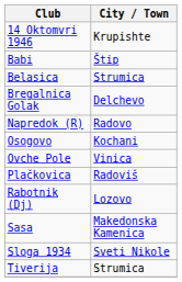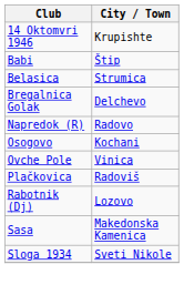- row: Tiverija | Strumica
